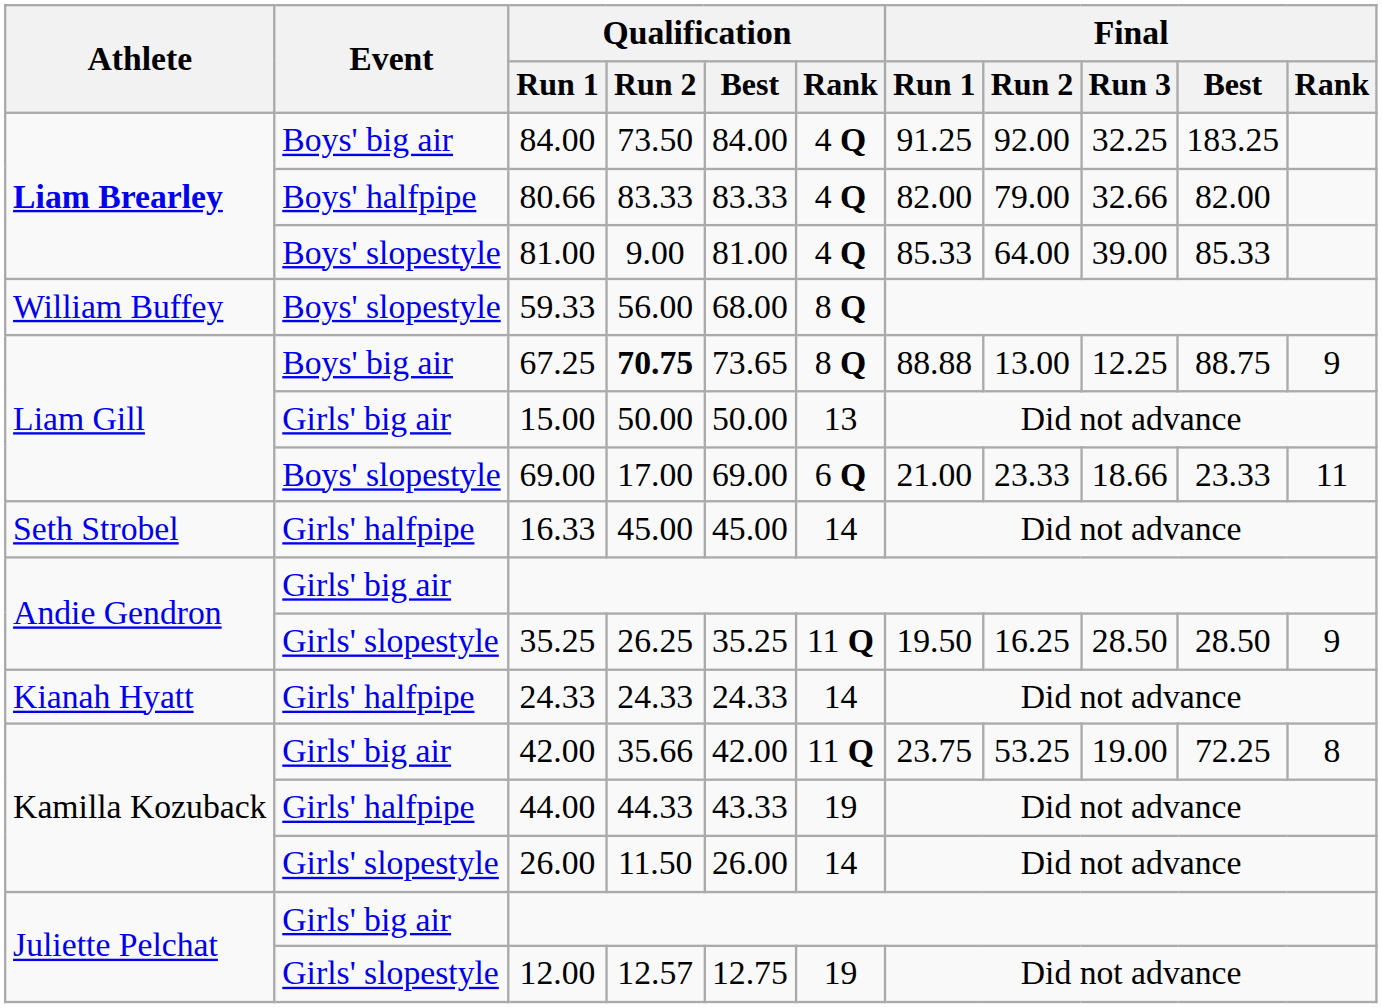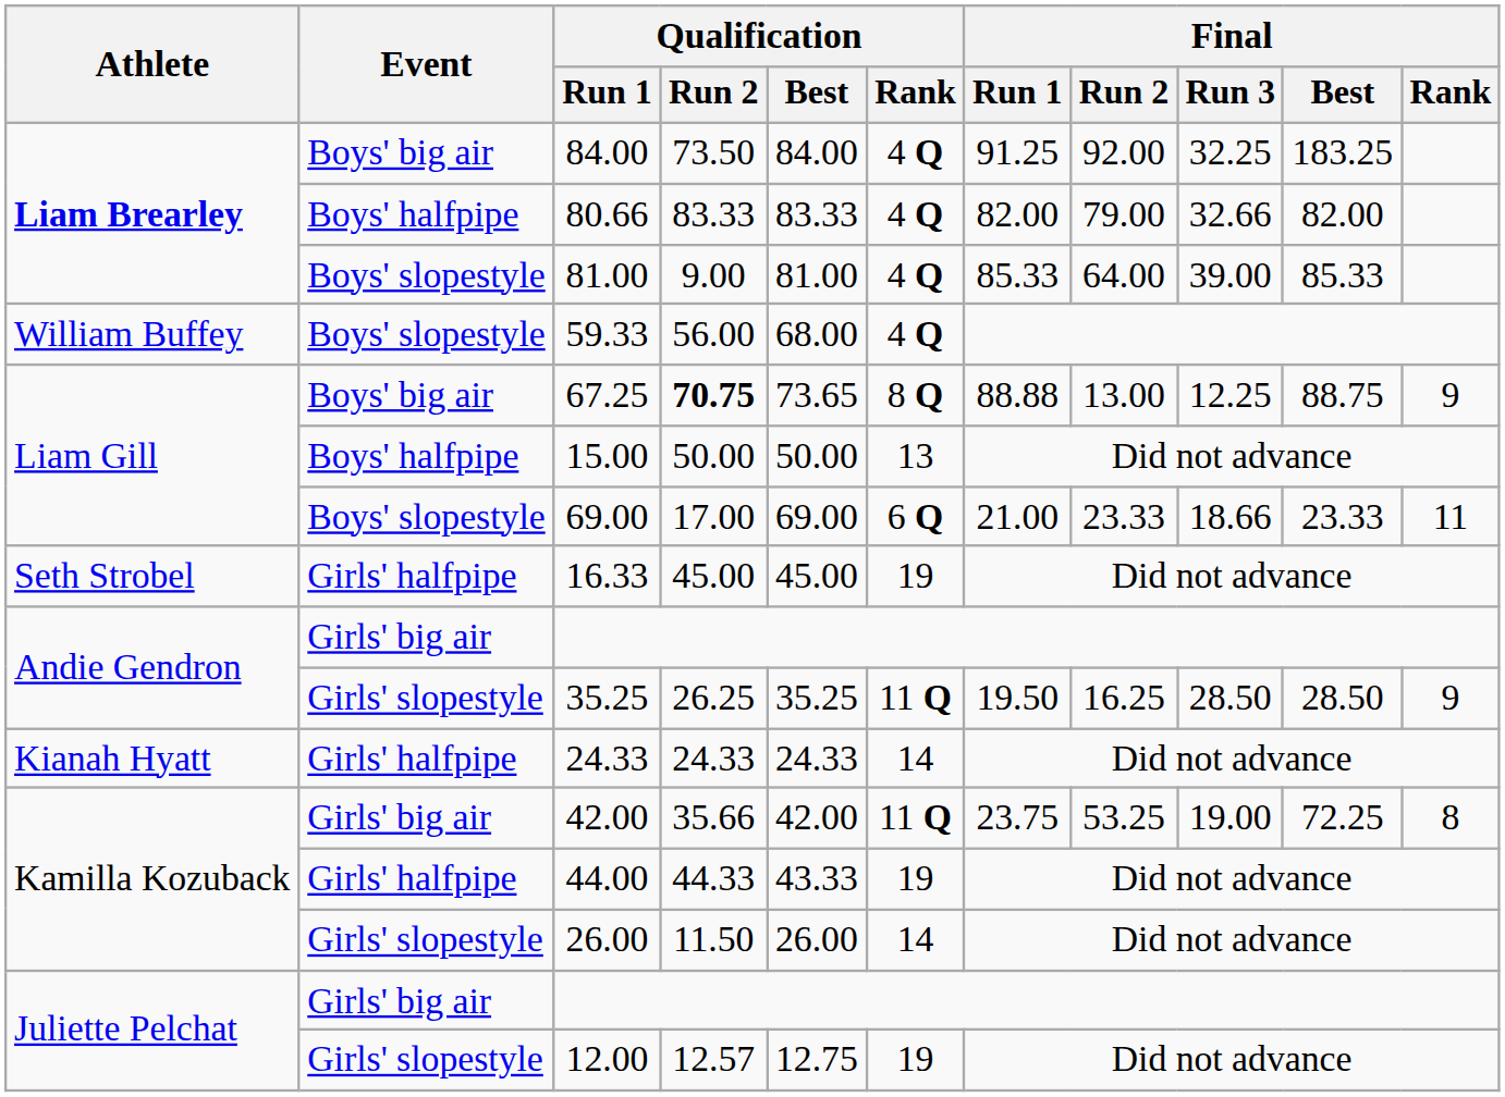59.33 | Qualification / Rank: 8 Q -> 4 Q
15.00 | Event: Girls' big air -> Boys' halfpipe
16.33 | Qualification / Rank: 14 -> 19
